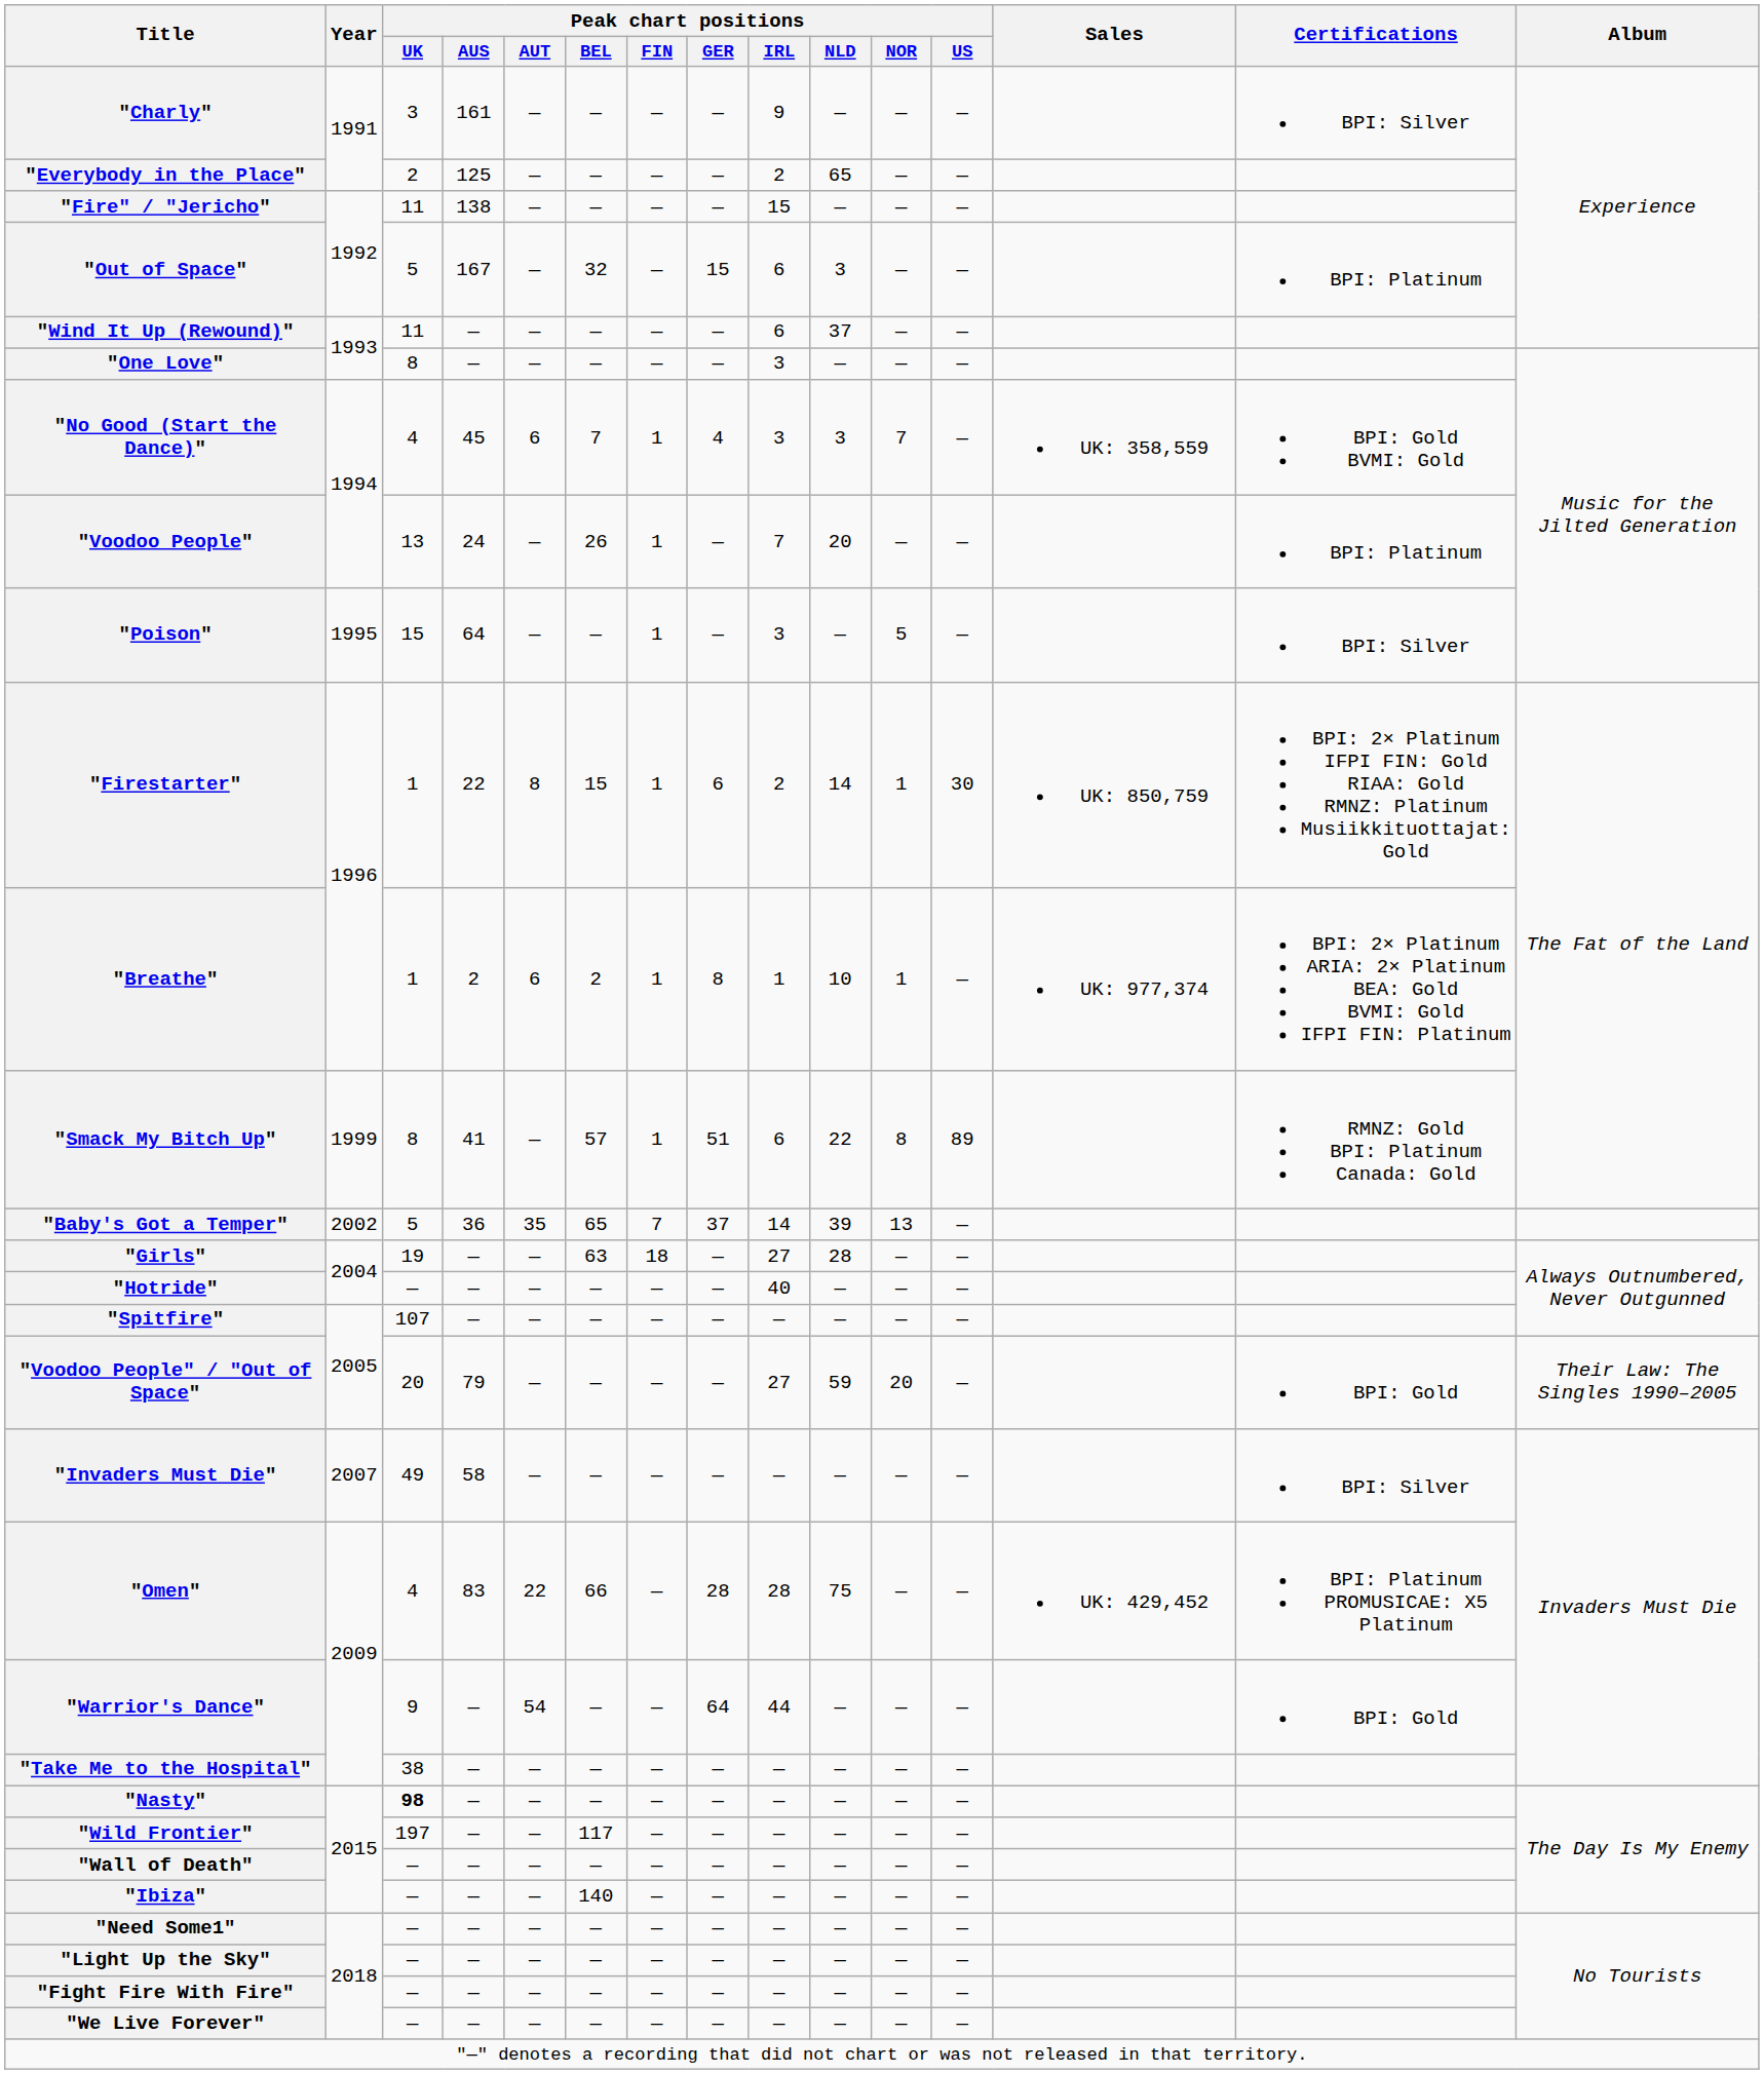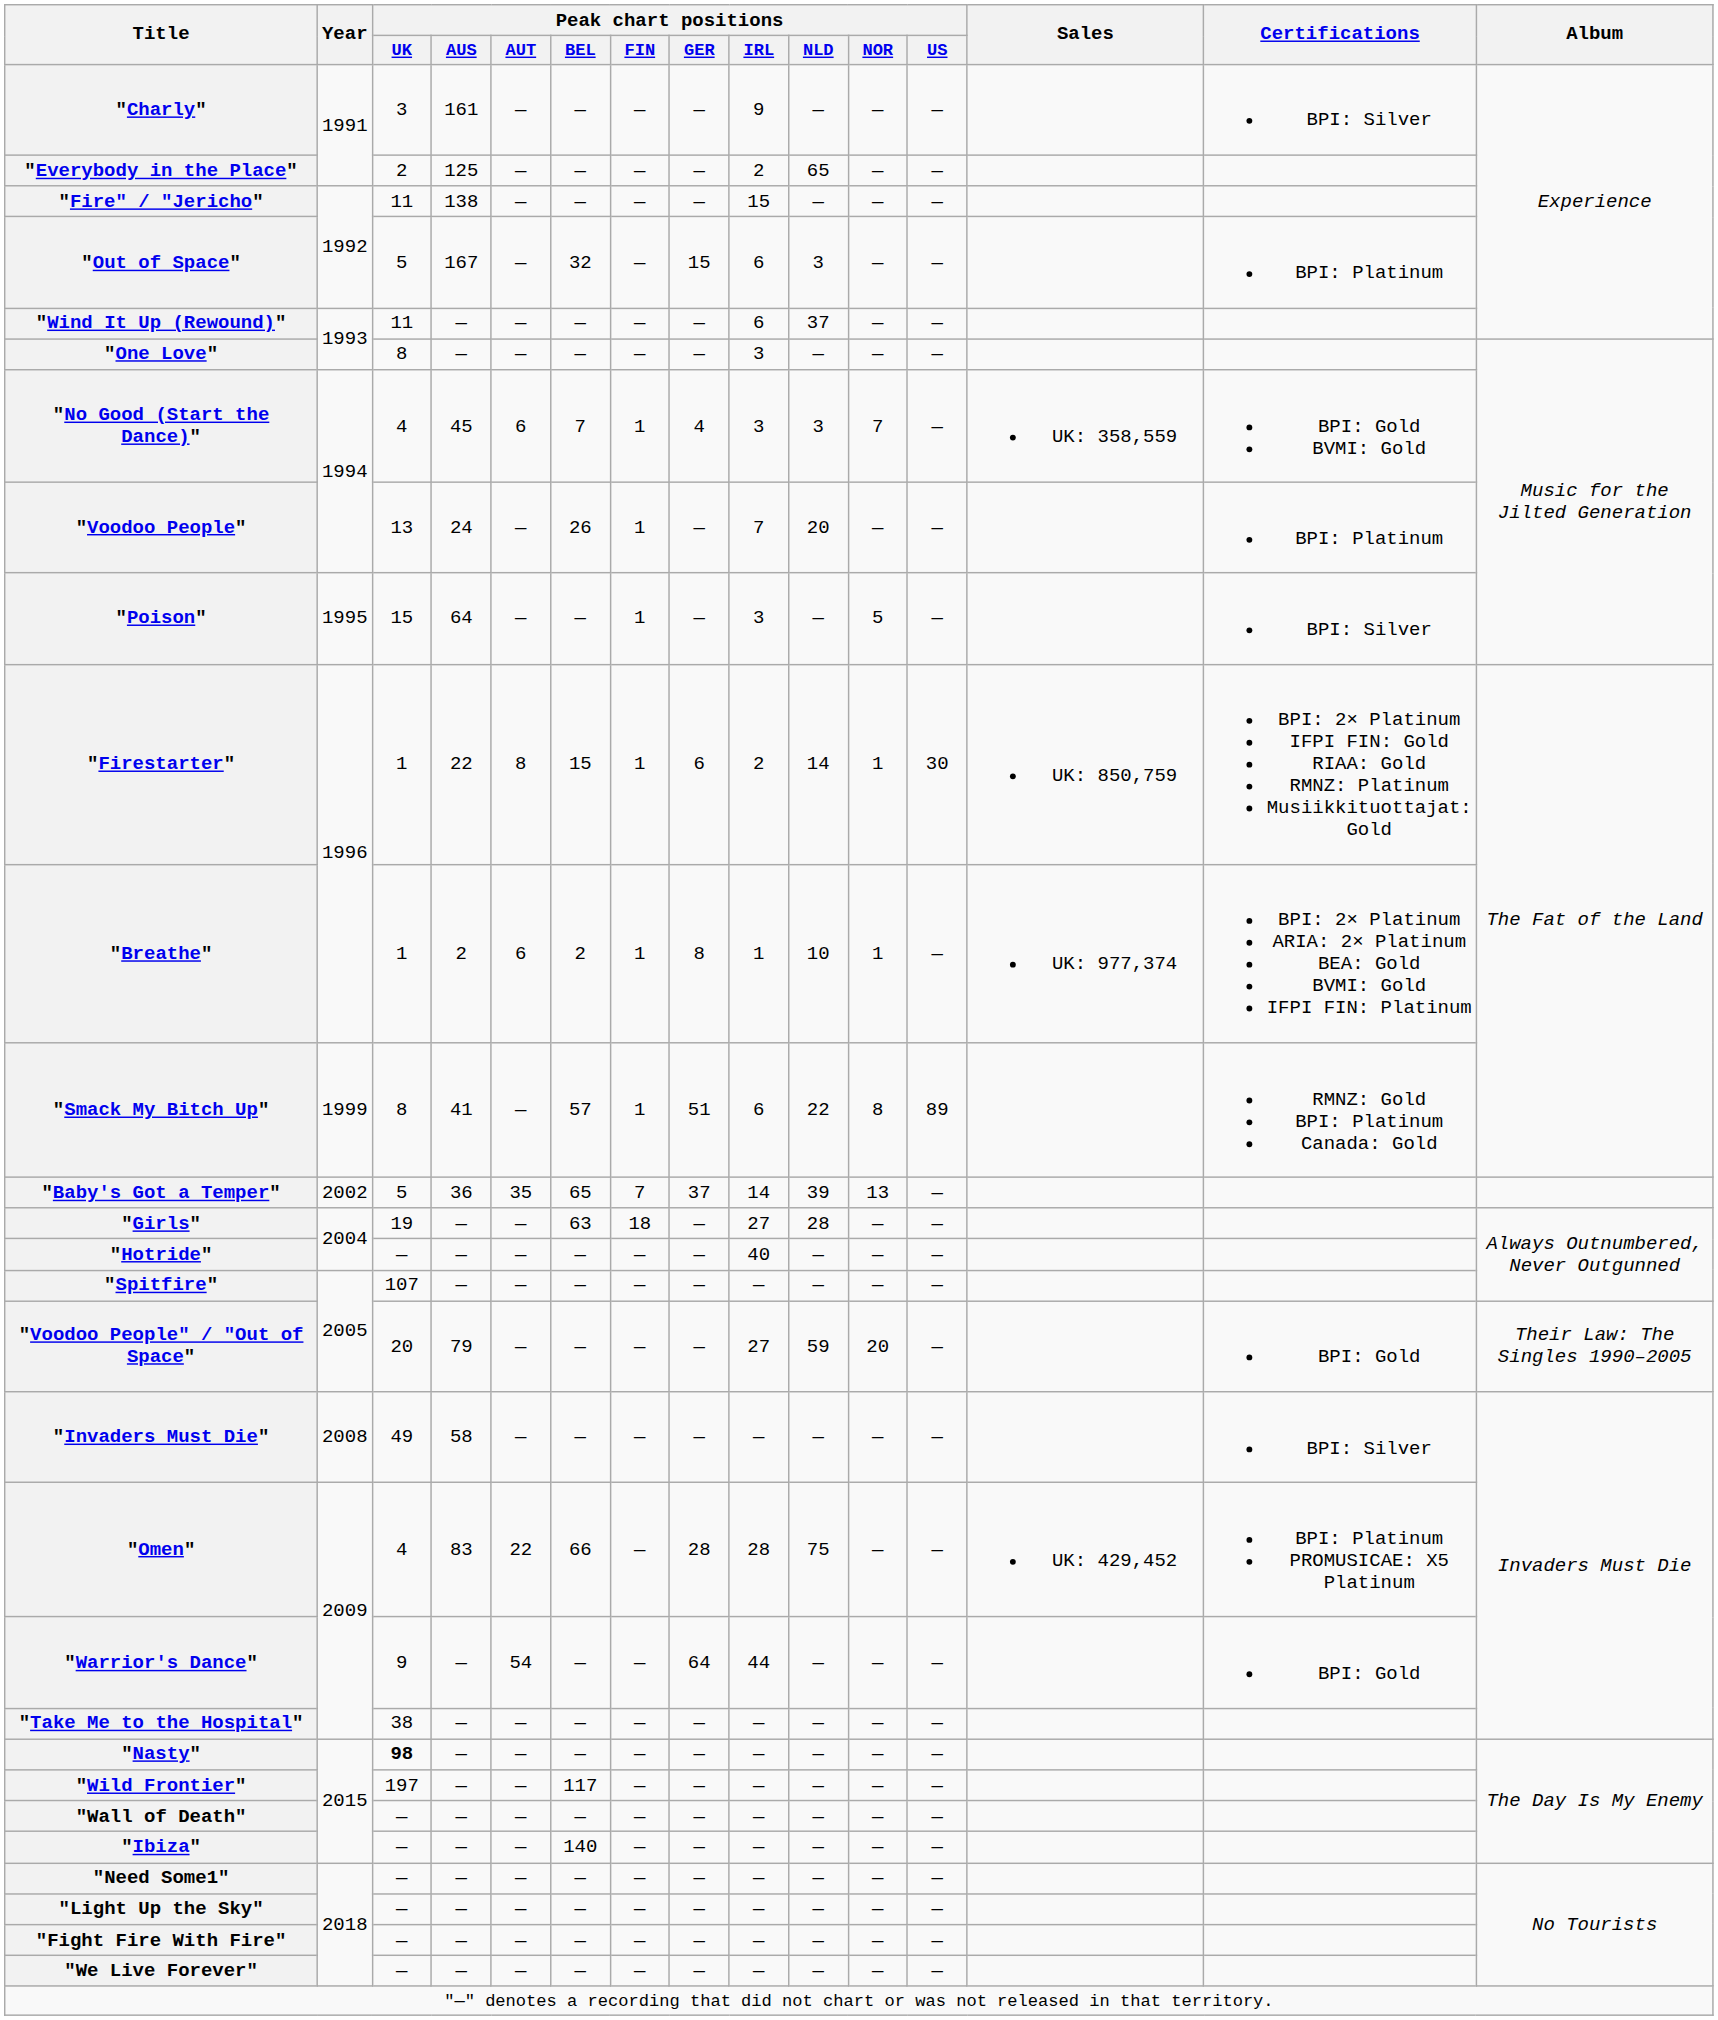"Invaders Must Die" | Year: 2007 -> 2008
